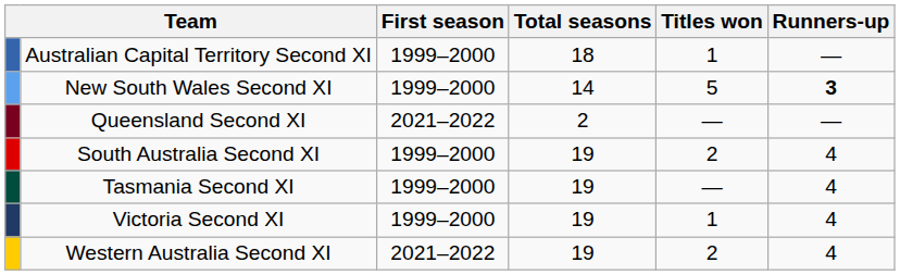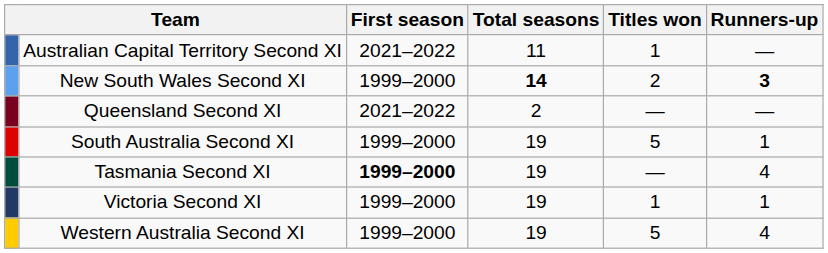Australian Capital Territory Second XI | First season: 1999–2000 -> 2021–2022
Australian Capital Territory Second XI | Total seasons: 18 -> 11
New South Wales Second XI | Total seasons: normal -> bold
New South Wales Second XI | Titles won: 5 -> 2
South Australia Second XI | Titles won: 2 -> 5
South Australia Second XI | Runners-up: 4 -> 1
Tasmania Second XI | First season: normal -> bold
Victoria Second XI | Runners-up: 4 -> 1
Western Australia Second XI | First season: 2021–2022 -> 1999–2000
Western Australia Second XI | Titles won: 2 -> 5
